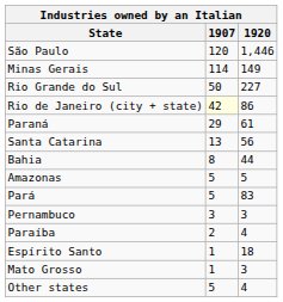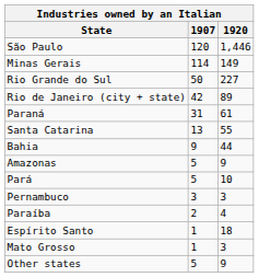Rio de Janeiro (city + state) | 1907: lightyellow background -> no background
Rio de Janeiro (city + state) | 1920: 86 -> 89
Paraná | 1907: 29 -> 31
Santa Catarina | 1920: 56 -> 55
Bahia | 1907: 8 -> 9
Amazonas | 1920: 5 -> 9
Pará | 1920: 83 -> 10
Other states | 1920: 4 -> 9
